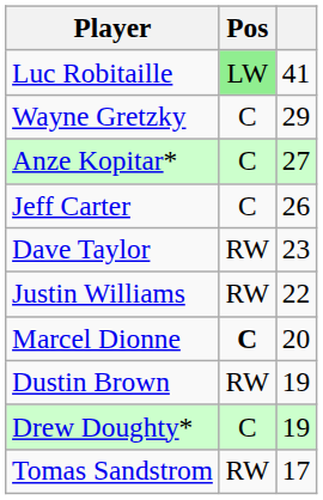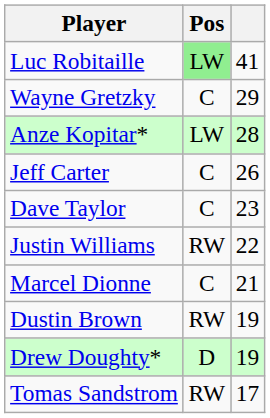Anze Kopitar* | Pos: C -> LW
Anze Kopitar* | column 3: 27 -> 28
Dave Taylor | Pos: RW -> C
Marcel Dionne | Pos: bold -> normal
Marcel Dionne | column 3: 20 -> 21
Drew Doughty* | Pos: C -> D
